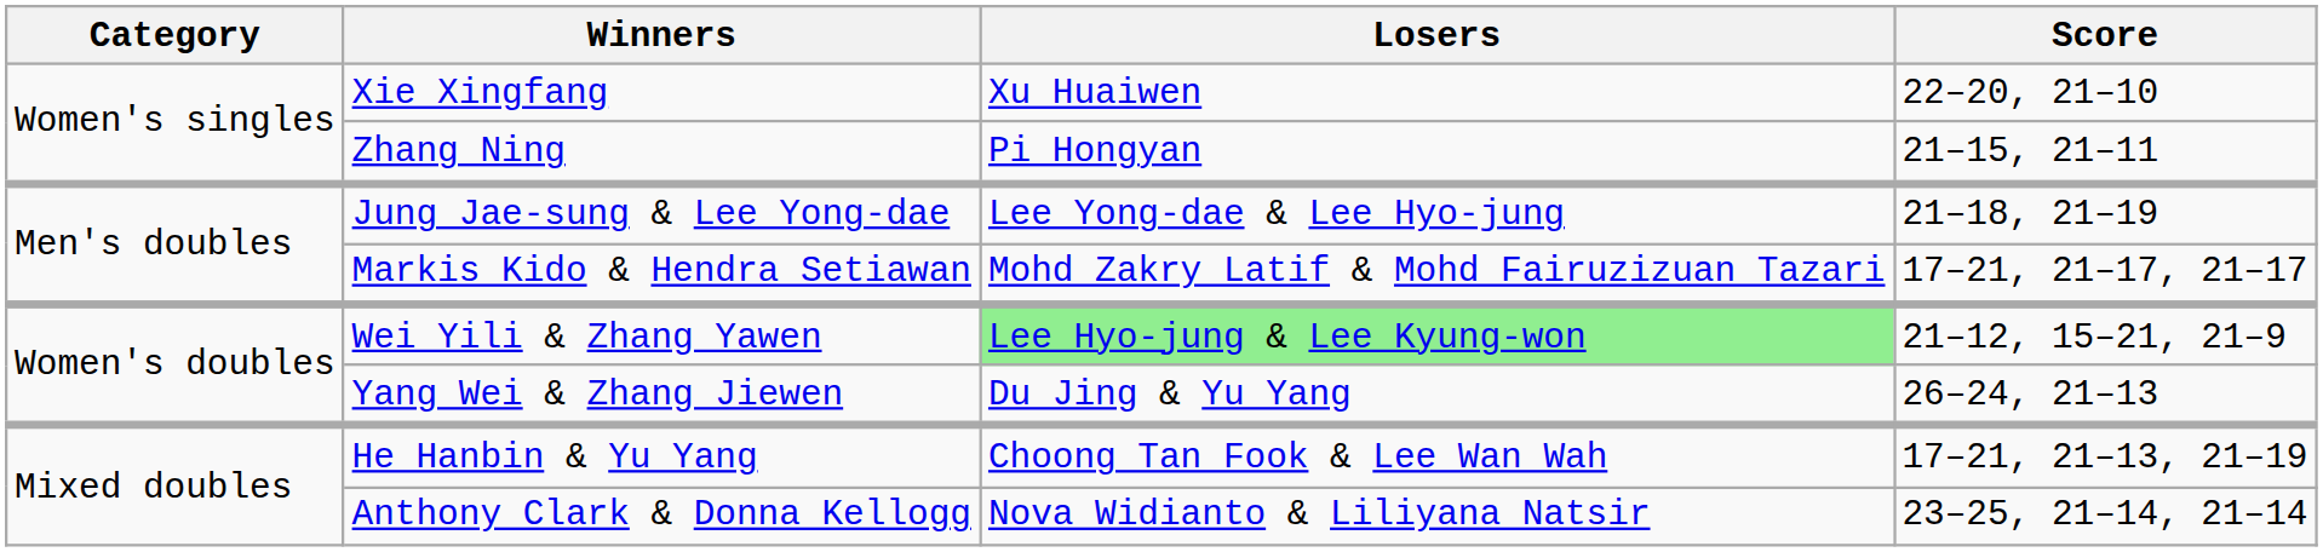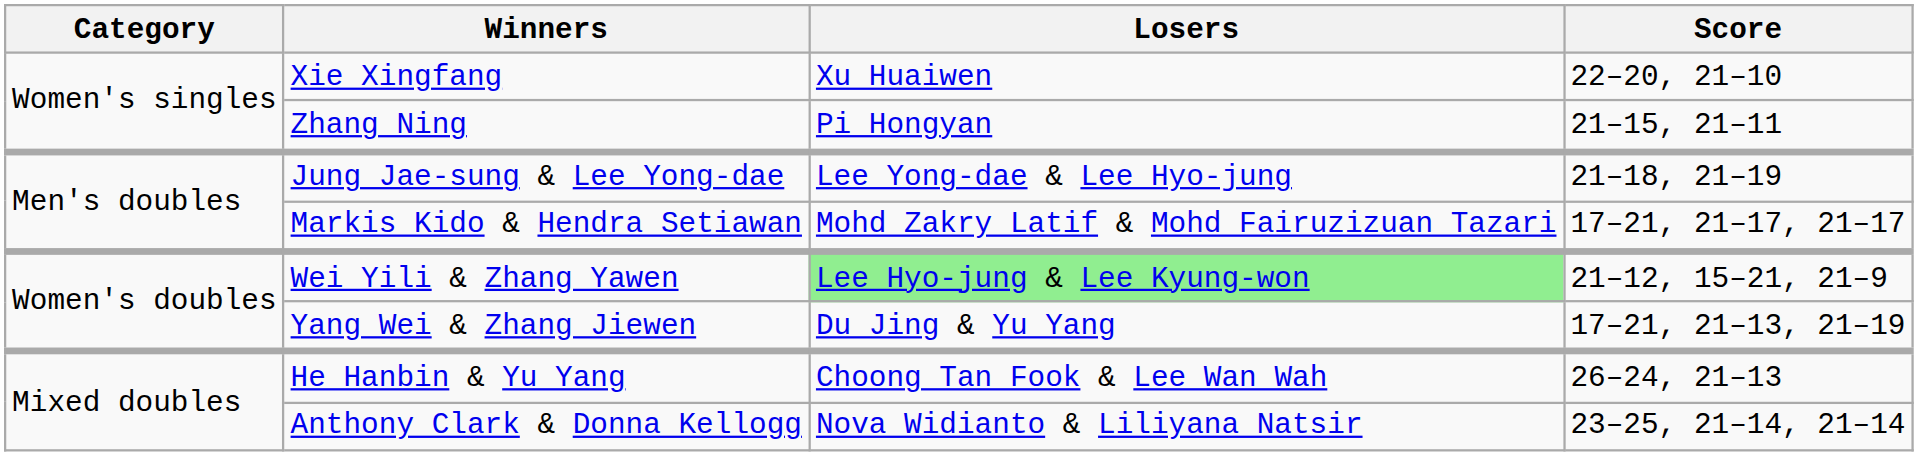Yang Wei & Zhang Jiewen | Score: 26–24, 21–13 -> 17–21, 21–13, 21–19
He Hanbin & Yu Yang | Score: 17–21, 21–13, 21–19 -> 26–24, 21–13
